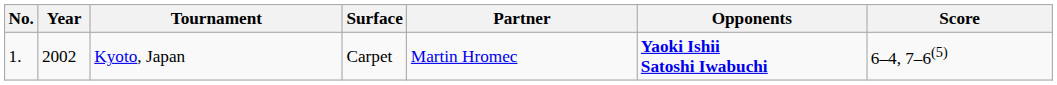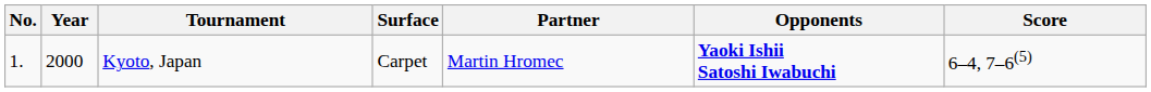Kyoto, Japan | Year: 2002 -> 2000
